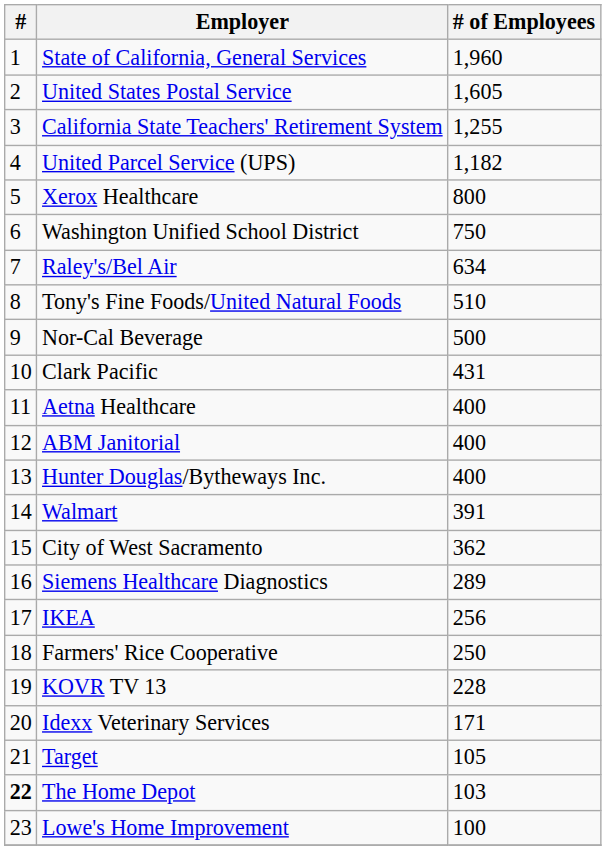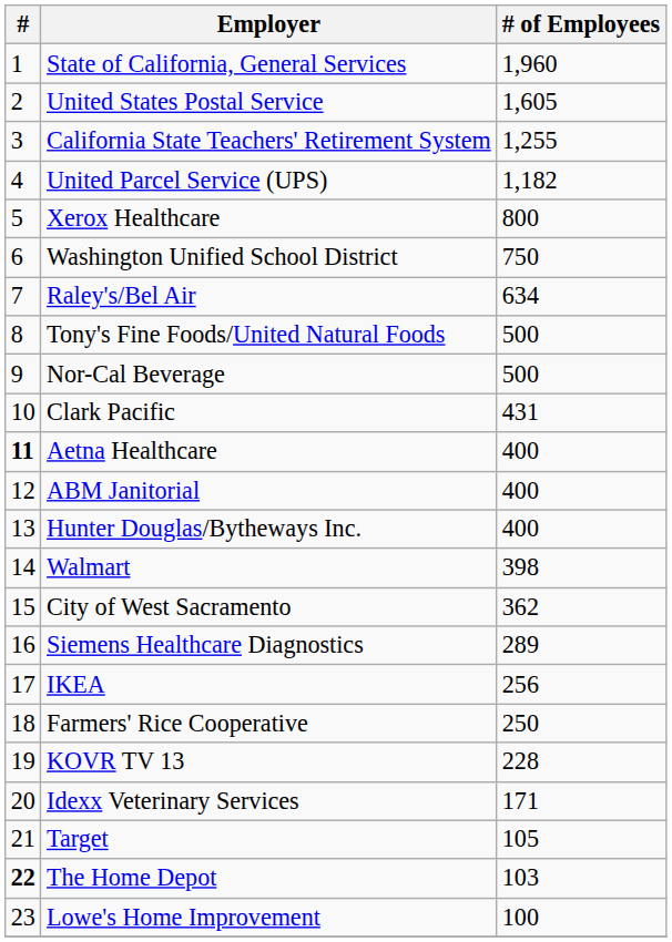Tony's Fine Foods/United Natural Foods | # of Employees: 510 -> 500
Aetna Healthcare | #: normal -> bold
Walmart | # of Employees: 391 -> 398
